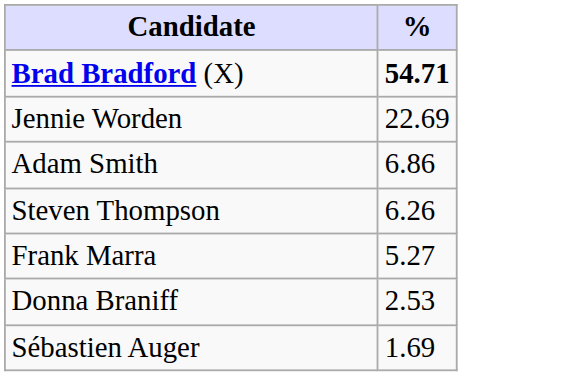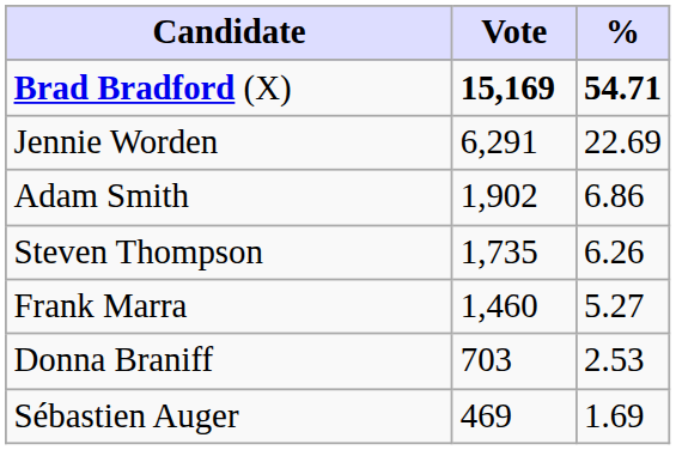+ column: Vote | 15,169 | 6,291 | 1,902 | 1,735 | 1,460 | 703 | 469
